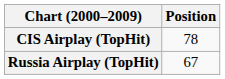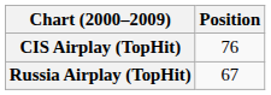CIS Airplay (TopHit) | Position: 78 -> 76
